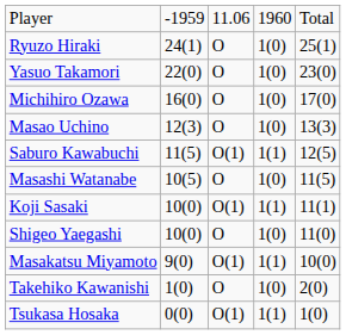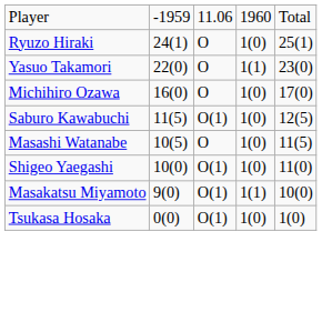Yasuo Takamori | column 4: 1(0) -> 1(1)
- row: Masao Uchino | 12(3) | O | 1(0) | 13(3)
Saburo Kawabuchi | column 4: 1(1) -> 1(0)
- row: Koji Sasaki | 10(0) | O(1) | 1(1) | 11(1)
Shigeo Yaegashi | column 3: O -> O(1)
- row: Takehiko Kawanishi | 1(0) | O | 1(0) | 2(0)
Tsukasa Hosaka | column 4: 1(1) -> 1(0)
